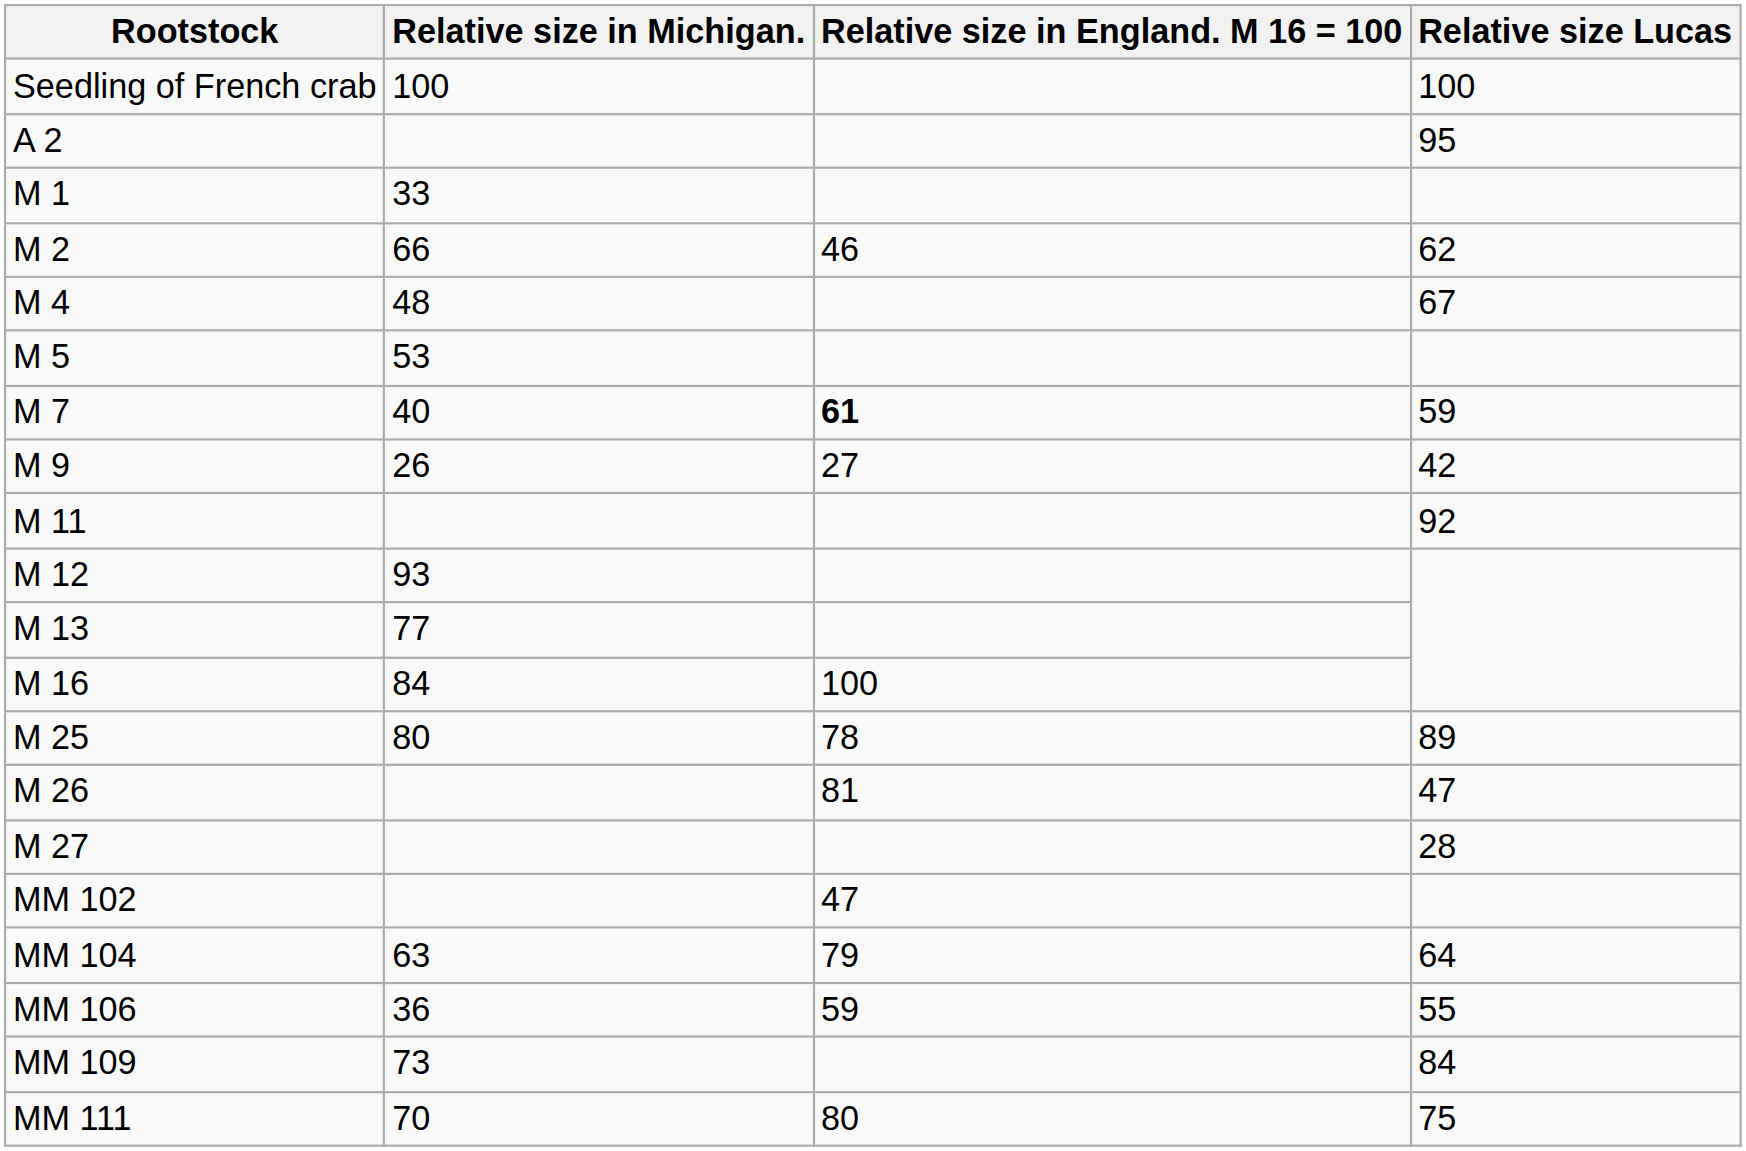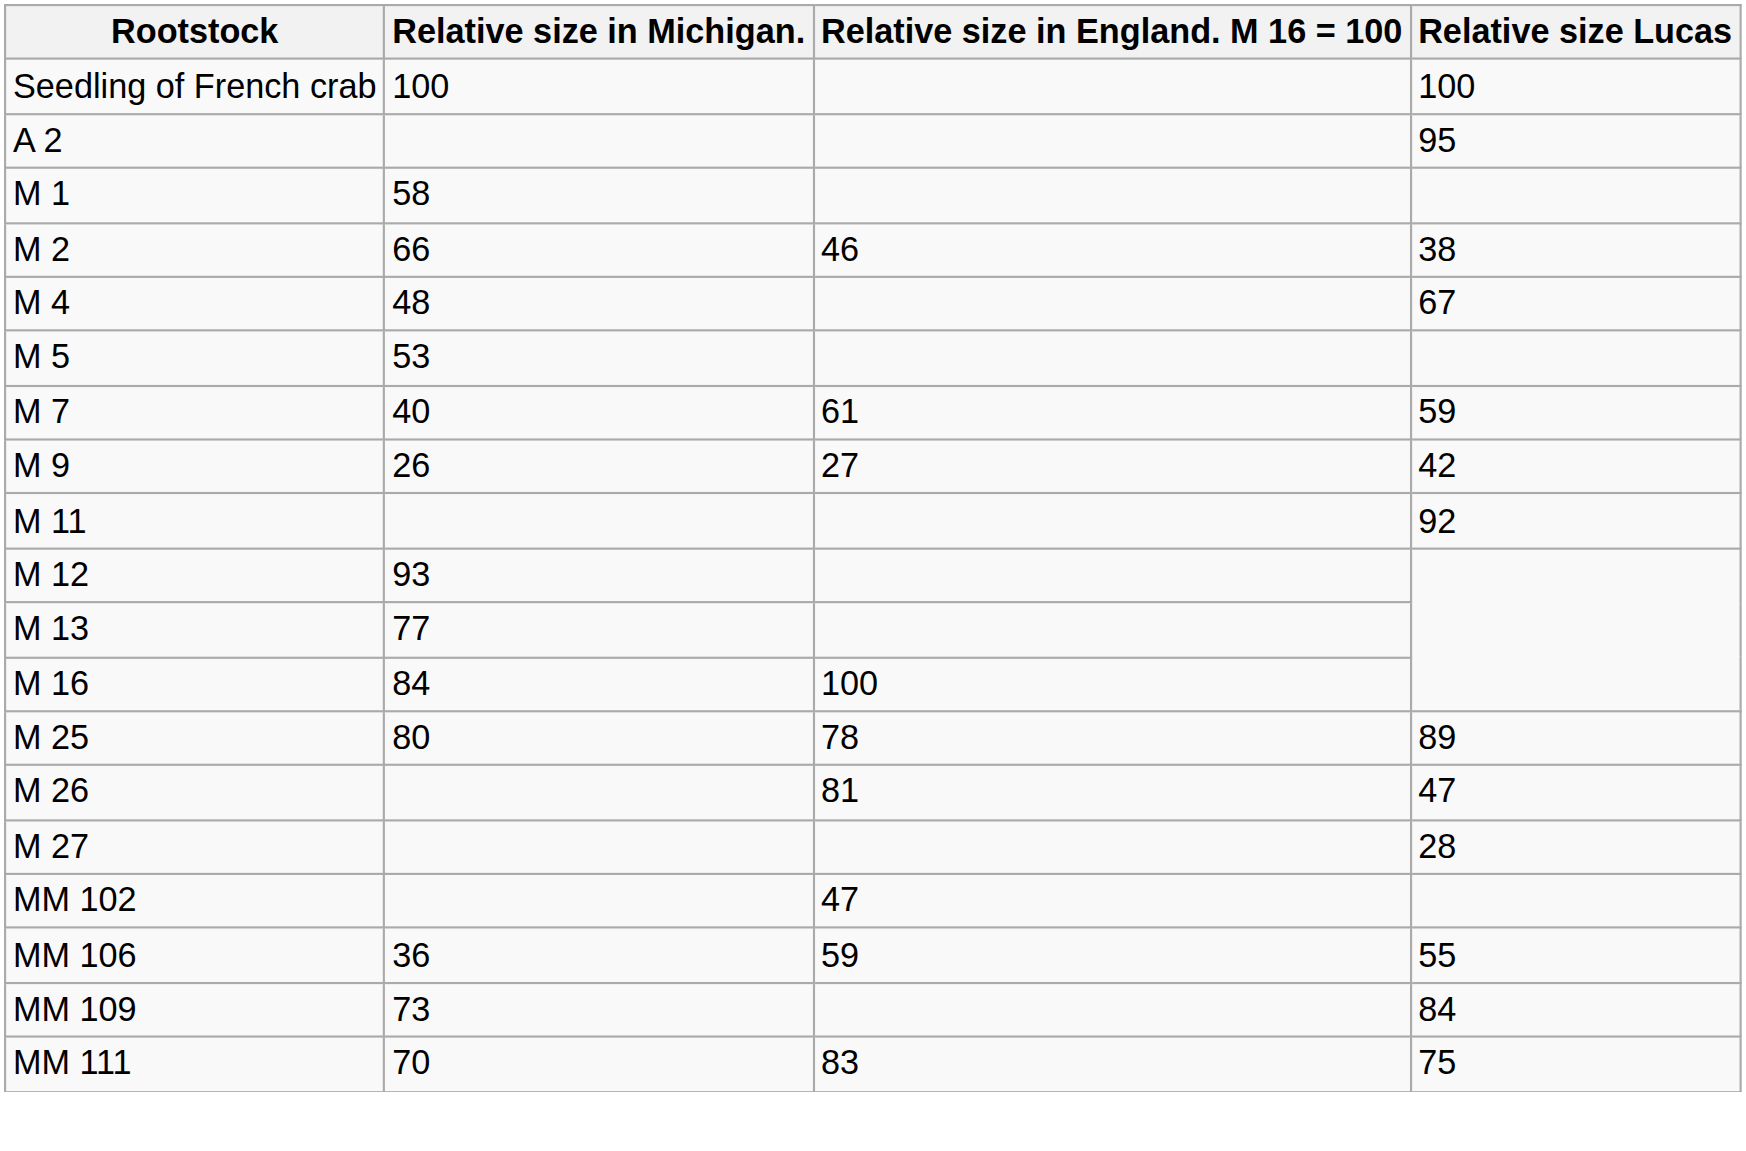M 1 | Relative size in Michigan.: 33 -> 58
M 2 | Relative size Lucas: 62 -> 38
M 7 | Relative size in England. M 16 = 100: bold -> normal
- row: MM 104 | 63 | 79 | 64
MM 111 | Relative size in England. M 16 = 100: 80 -> 83
